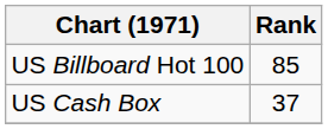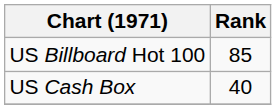US Cash Box | Rank: 37 -> 40
